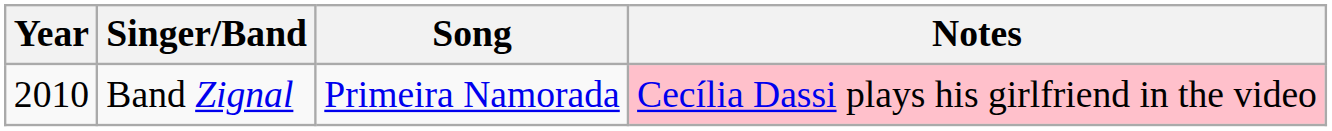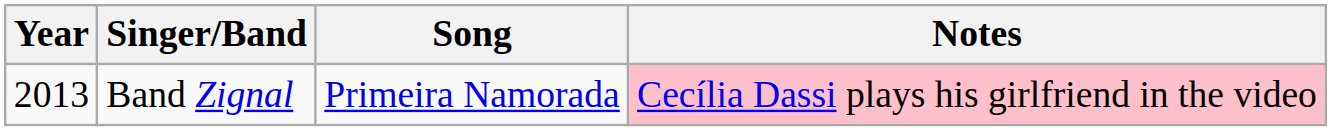Band Zignal | Year: 2010 -> 2013
